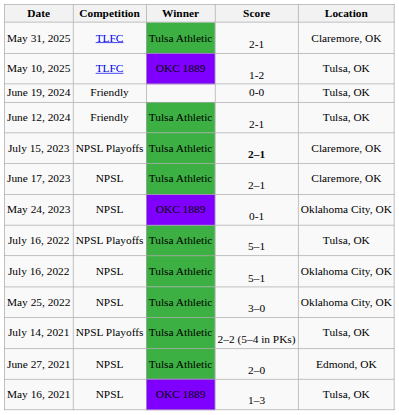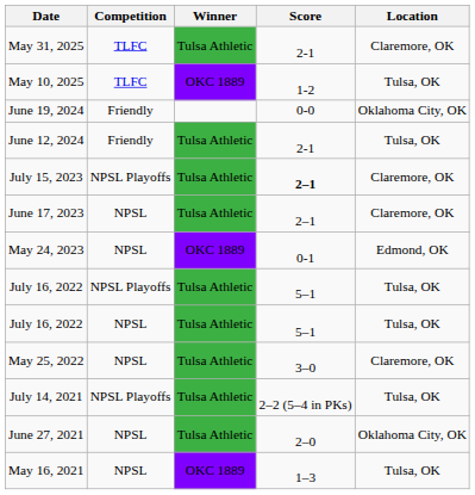June 19, 2024 | Location: Tulsa, OK -> Oklahoma City, OK
May 24, 2023 | Location: Oklahoma City, OK -> Edmond, OK
July 16, 2022 / NPSL | Location: Oklahoma City, OK -> Tulsa, OK
May 25, 2022 | Location: Oklahoma City, OK -> Claremore, OK
June 27, 2021 | Location: Edmond, OK -> Oklahoma City, OK
